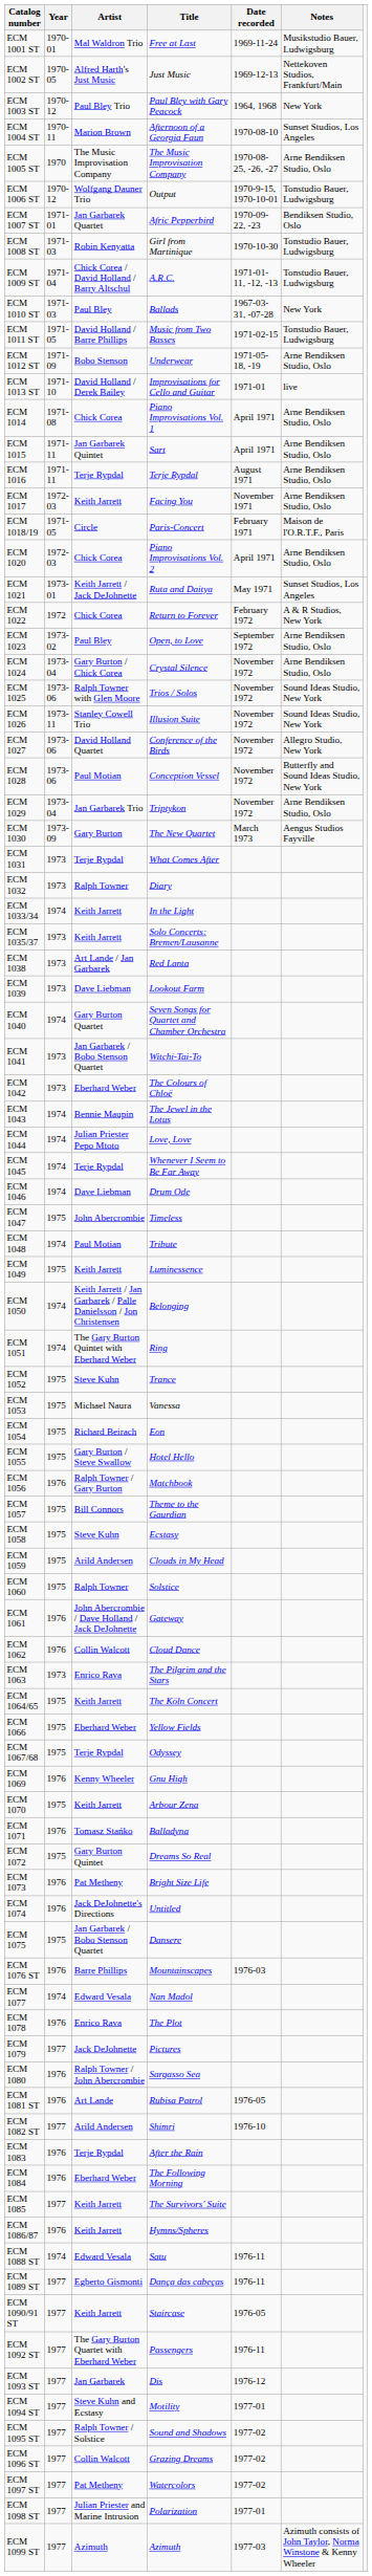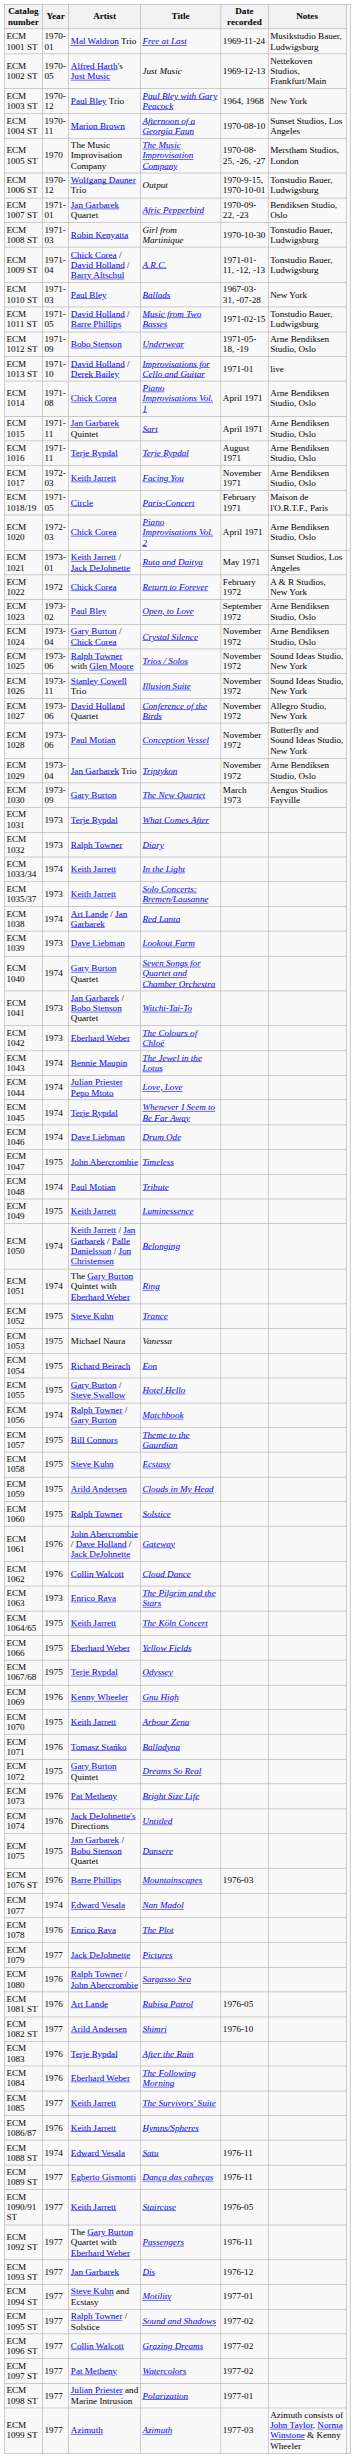ECM 1005 ST | Notes: Arne Bendiksen Studio, Oslo -> Merstham Studios, London
ECM 1038 | Year: 1973 -> 1974
ECM 1056 | Year: 1976 -> 1974
